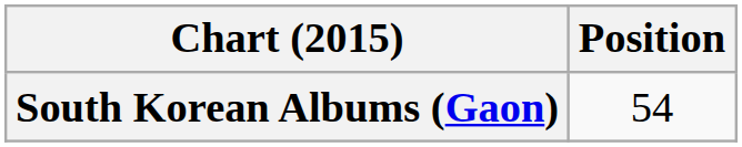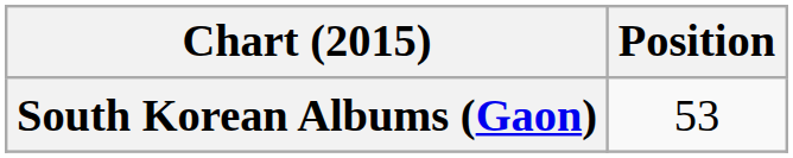South Korean Albums (Gaon) | Position: 54 -> 53
